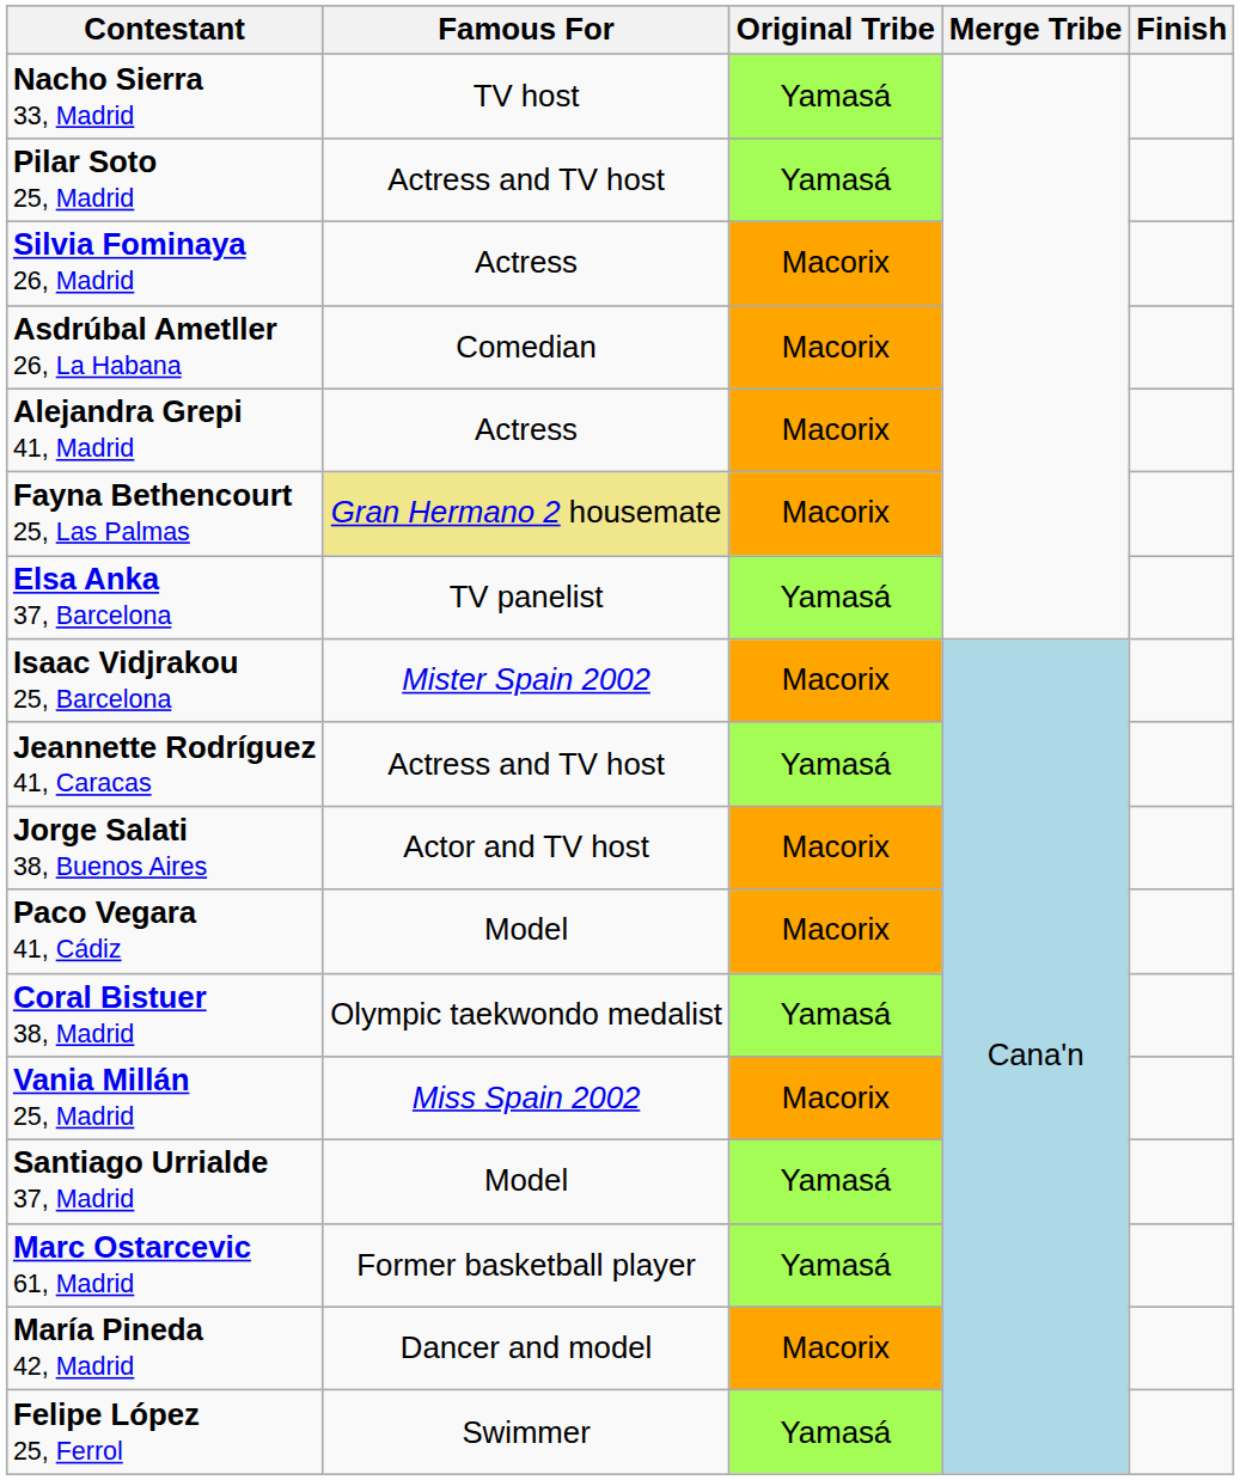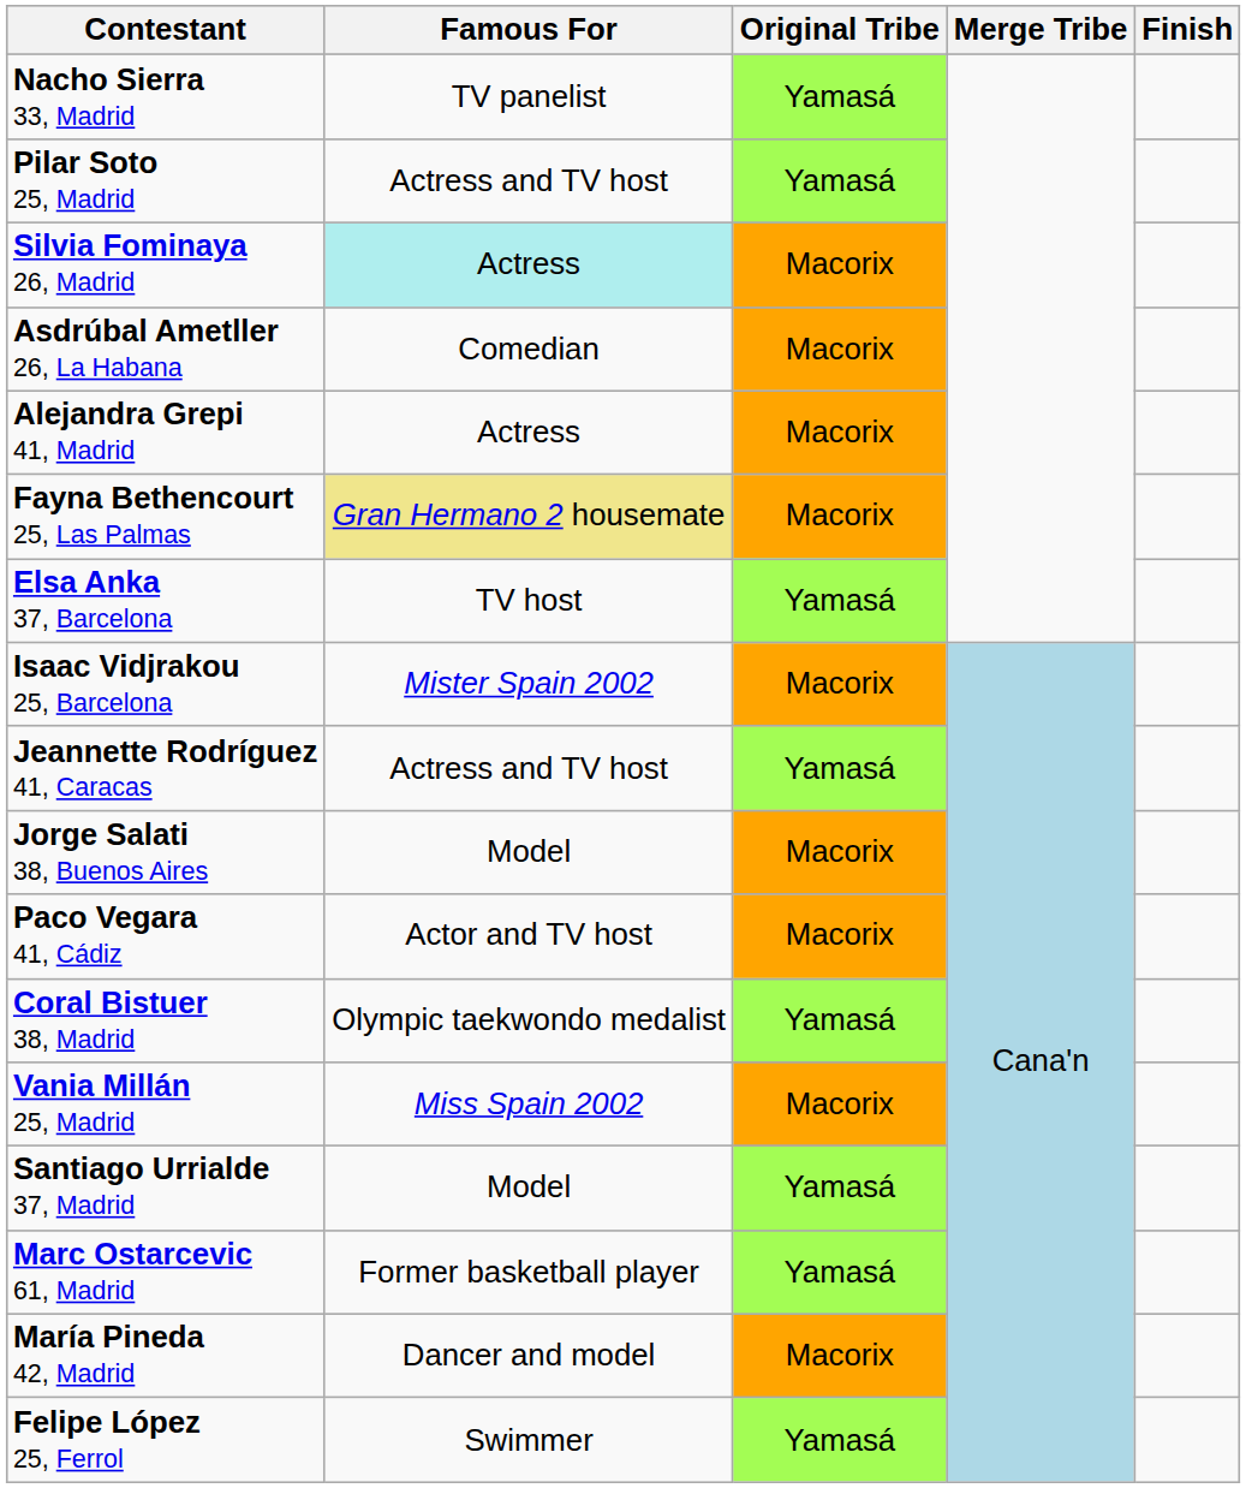Nacho Sierra 33, Madrid | Famous For: TV host -> TV panelist
Silvia Fominaya 26, Madrid | Famous For: no background -> paleturquoise background
Elsa Anka 37, Barcelona | Famous For: TV panelist -> TV host
Jorge Salati 38, Buenos Aires | Famous For: Actor and TV host -> Model
Paco Vegara 41, Cádiz | Famous For: Model -> Actor and TV host
